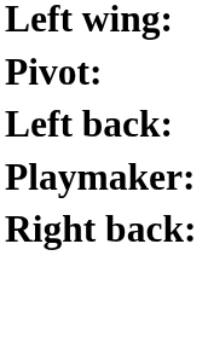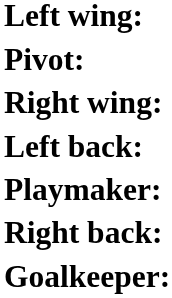+ row: Right wing:
+ row: Goalkeeper:
